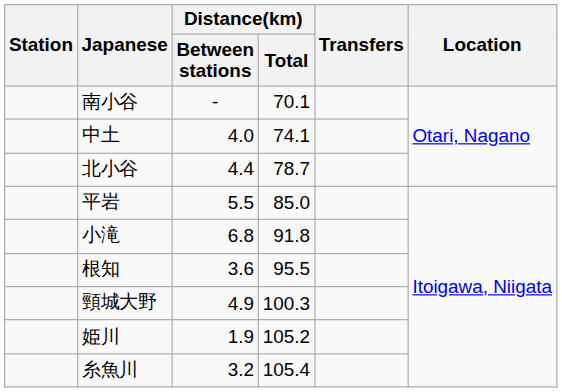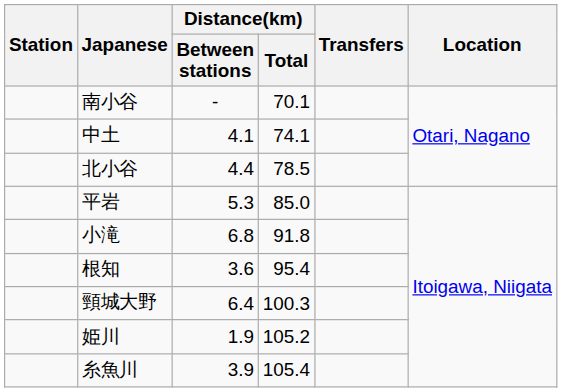中土 | Distance(km) / Between stations: 4.0 -> 4.1
北小谷 | Distance(km) / Total: 78.7 -> 78.5
平岩 | Distance(km) / Between stations: 5.5 -> 5.3
根知 | Distance(km) / Total: 95.5 -> 95.4
頸城大野 | Distance(km) / Between stations: 4.9 -> 6.4
糸魚川 | Distance(km) / Between stations: 3.2 -> 3.9
